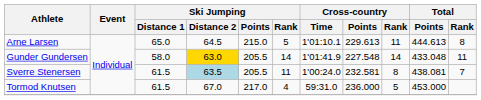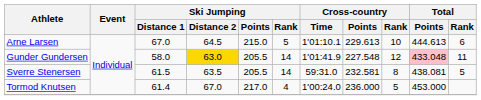Arne Larsen | Ski Jumping / Distance 1: 65.0 -> 67.0
Arne Larsen | Cross-country / Rank: 11 -> 10
Arne Larsen | Total / Rank: 8 -> 6
Gunder Gundersen | Cross-country / Rank: 14 -> 12
Gunder Gundersen | Total / Points: no background -> pink background
Sverre Stenersen | Ski Jumping / Distance 2: lightblue background -> no background
Sverre Stenersen | Ski Jumping / Rank: 11 -> 14
Sverre Stenersen | Cross-country / Time: 1'00:24.0 -> 59:31.0
Sverre Stenersen | Total / Rank: 7 -> 5
Tormod Knutsen | Ski Jumping / Distance 1: 61.5 -> 61.4
Tormod Knutsen | Cross-country / Time: 59:31.0 -> 1'00:24.0
